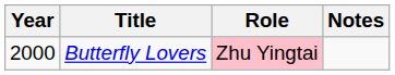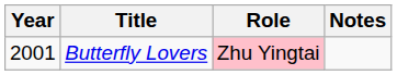Butterfly Lovers | Year: 2000 -> 2001
